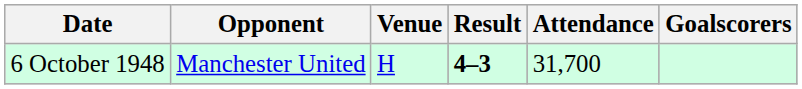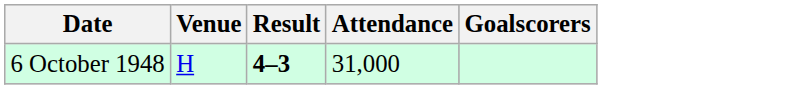- column: Opponent | Manchester United
6 October 1948 | Attendance: 31,700 -> 31,000
